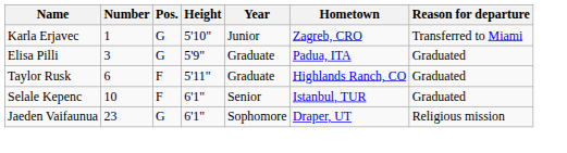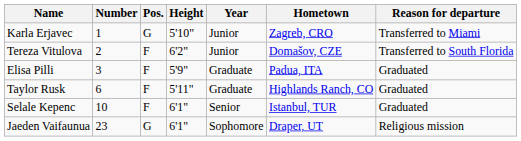+ row: Tereza Vitulova | 2 | F | 6'2" | Junior | Domašov, CZE | Transferred to South Florida
Elisa Pilli | Pos.: G -> F
